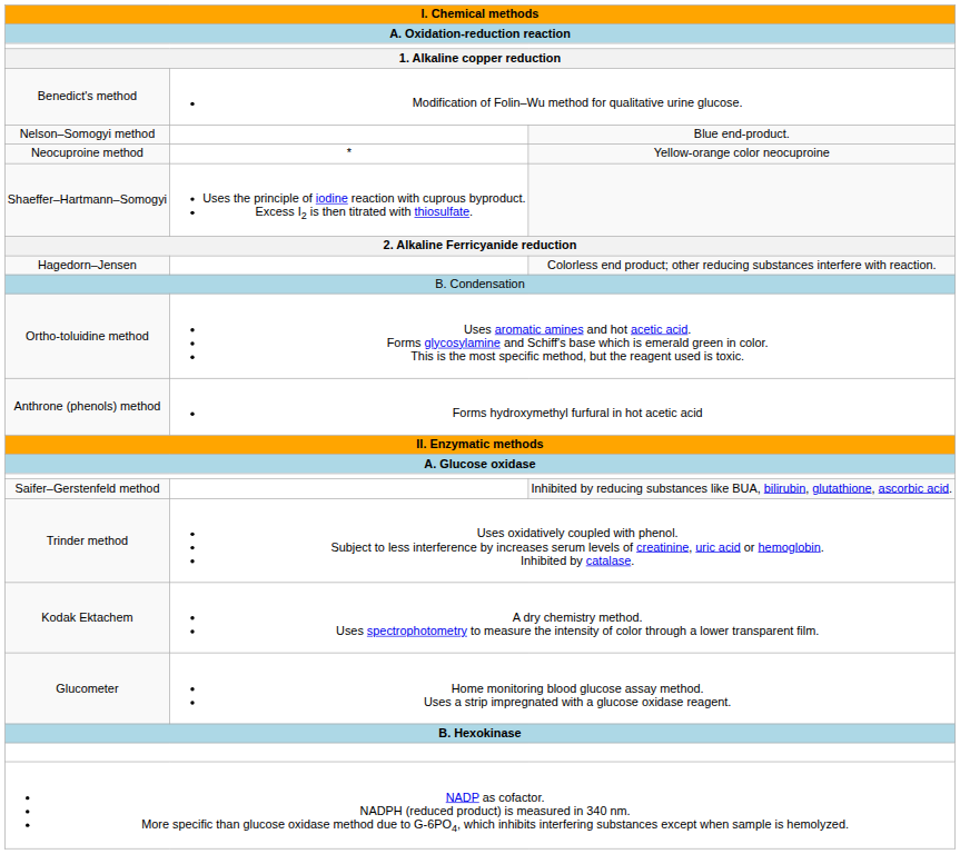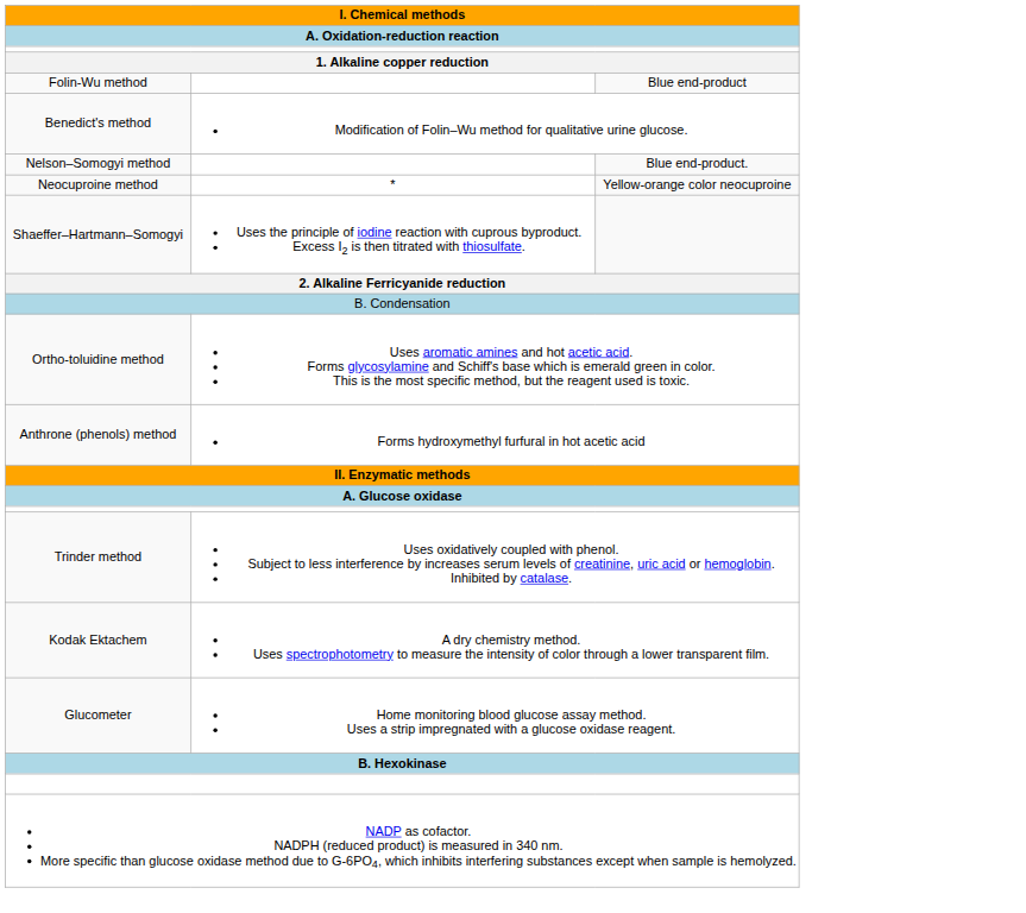+ row: Folin-Wu method | Blue end-product
- row: Hagedorn–Jensen | Colorless end product; other reducing substances interfere with reaction.
- row: Saifer–Gerstenfeld method | Inhibited by reducing substances like BUA, bilirubin, glutathione, ascorbic acid.
